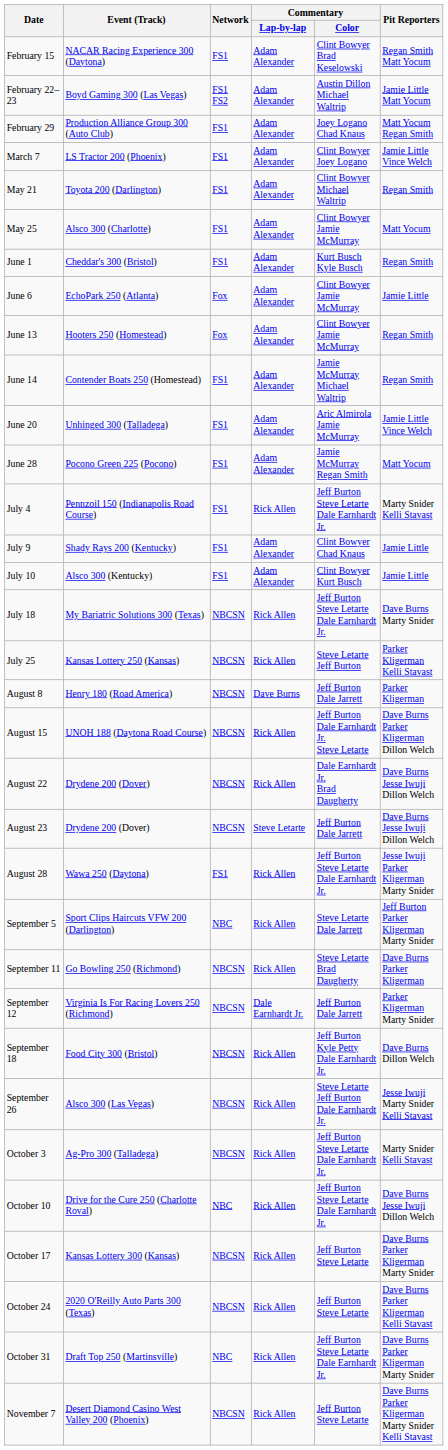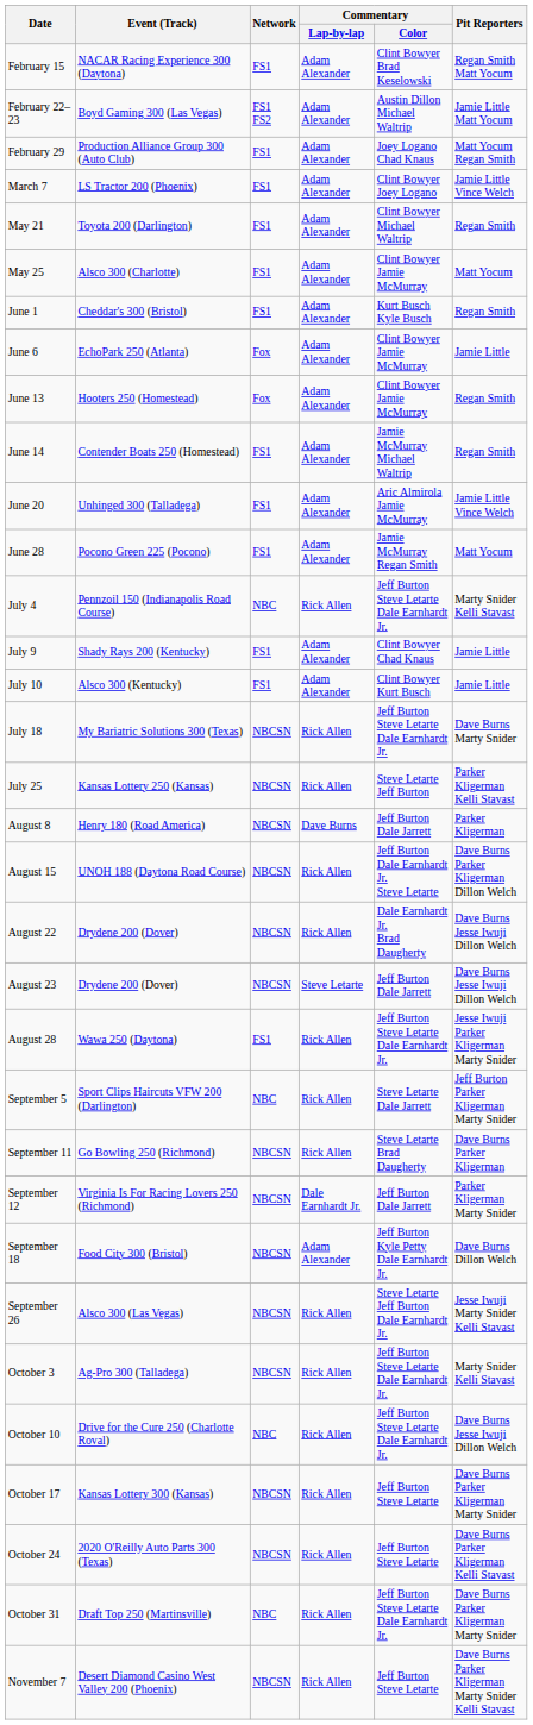July 4 | Network: FS1 -> NBC
September 18 | Commentary / Lap-by-lap: Rick Allen -> Adam Alexander
